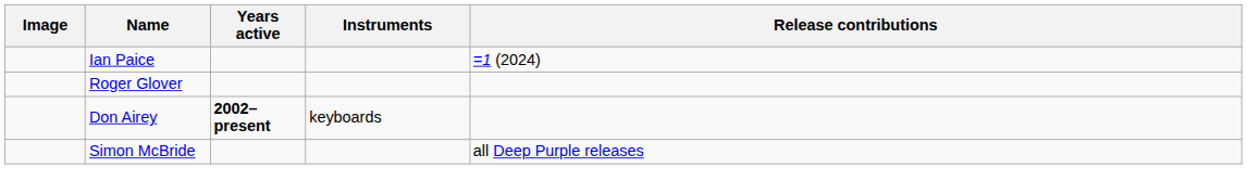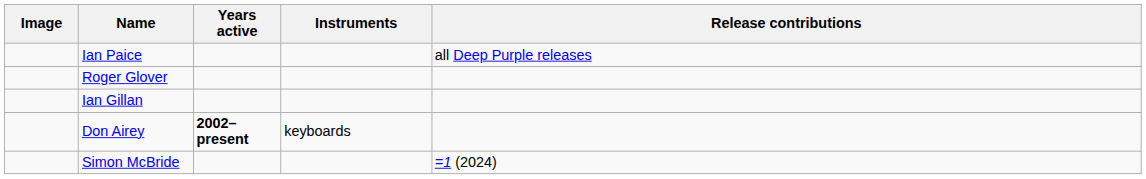Ian Paice | Release contributions: =1 (2024) -> all Deep Purple releases
+ row: Ian Gillan
Simon McBride | Release contributions: all Deep Purple releases -> =1 (2024)
